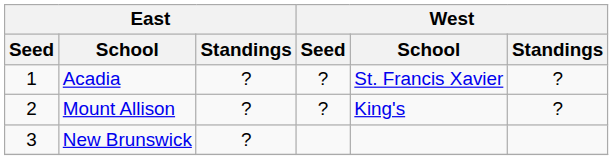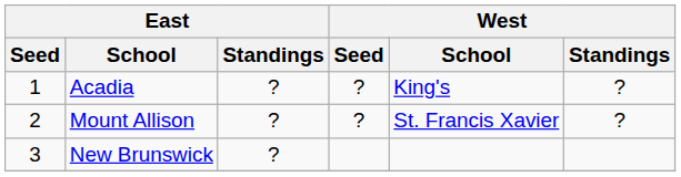Acadia | West / School: St. Francis Xavier -> King's
Mount Allison | West / School: King's -> St. Francis Xavier
